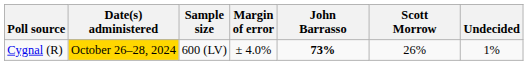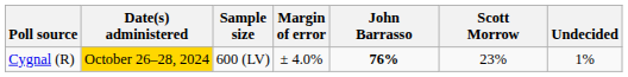Cygnal (R) | John Barrasso: 73% -> 76%
Cygnal (R) | Scott Morrow: 26% -> 23%
